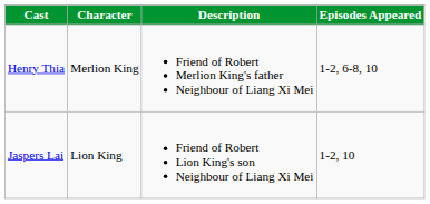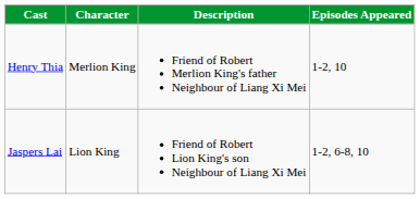Henry Thia | Episodes Appeared: 1-2, 6-8, 10 -> 1-2, 10
Jaspers Lai | Episodes Appeared: 1-2, 10 -> 1-2, 6-8, 10
